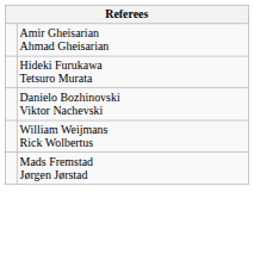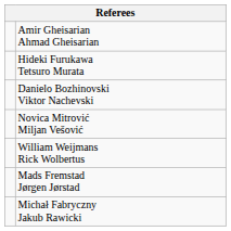+ row: Novica Mitrović Miljan Vešović
+ row: Michał Fabryczny Jakub Rawicki
